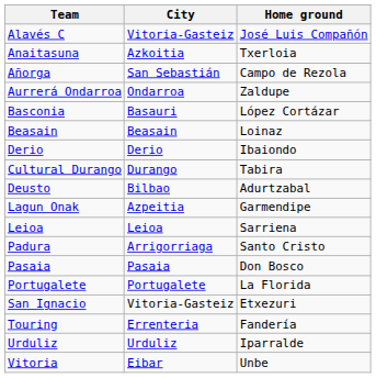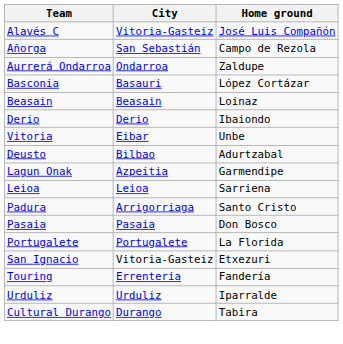- row: Anaitasuna | Azkoitia | Txerloia
rows swapped: Cultural Durango <-> Vitoria
